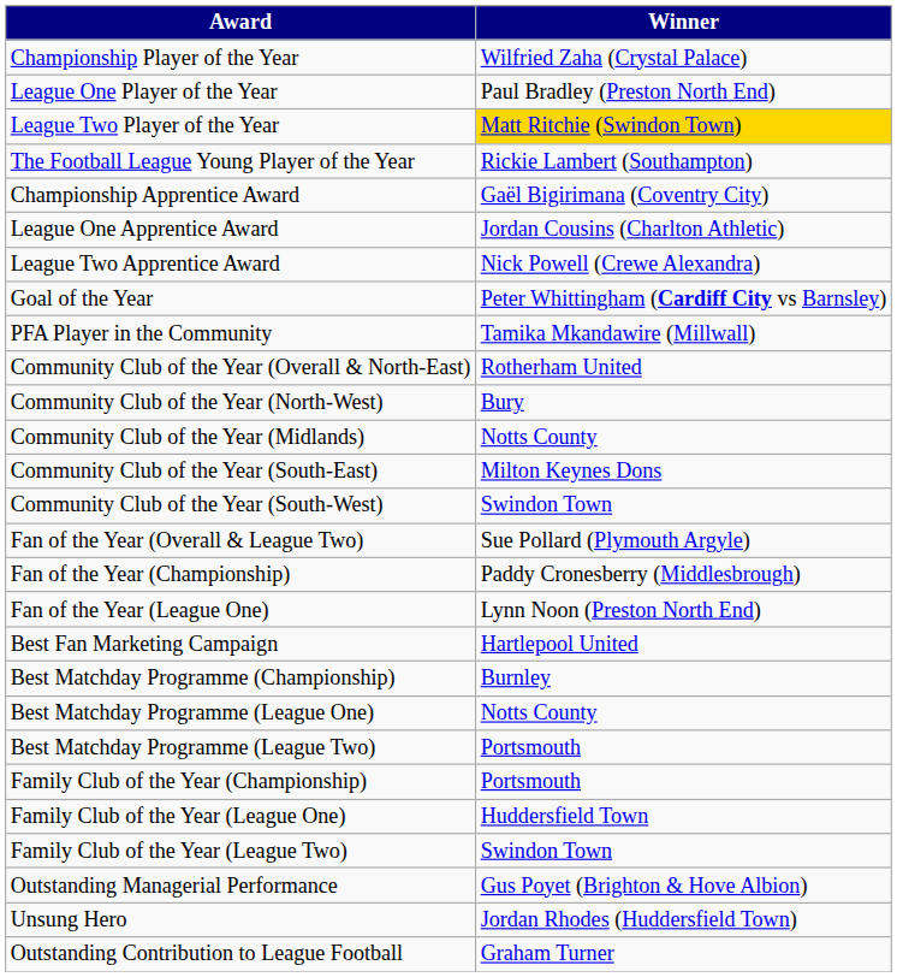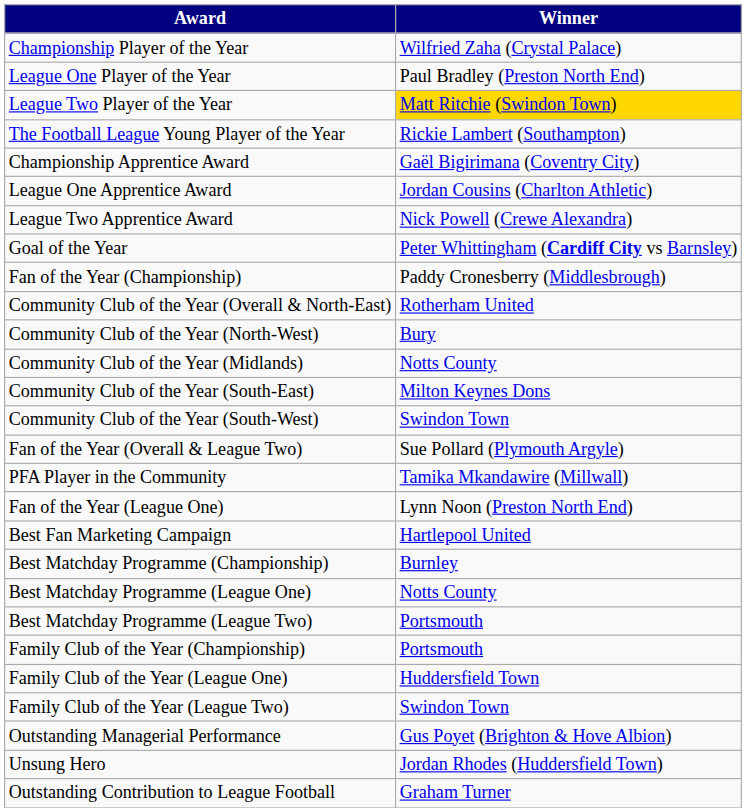rows swapped: PFA Player in the Community <-> Fan of the Year (Championship)
